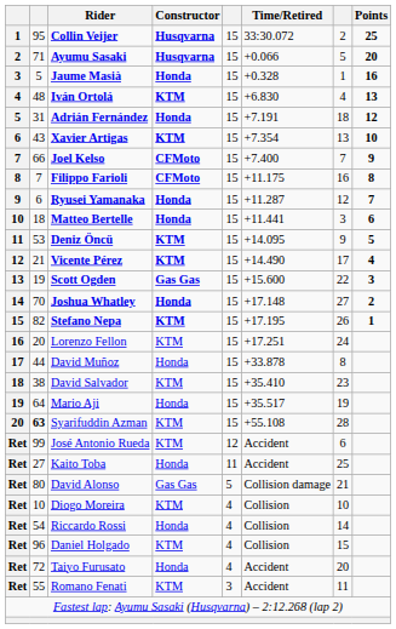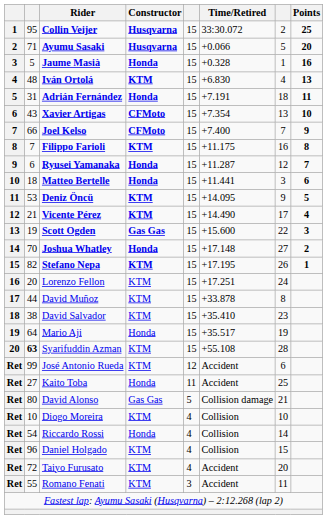Adrián Fernández | Points: 12 -> 11
Xavier Artigas | Constructor: KTM -> CFMoto
Filippo Farioli | Constructor: CFMoto -> KTM
David Muñoz | Constructor: Honda -> KTM
Taiyo Furusato | Constructor: Honda -> KTM
